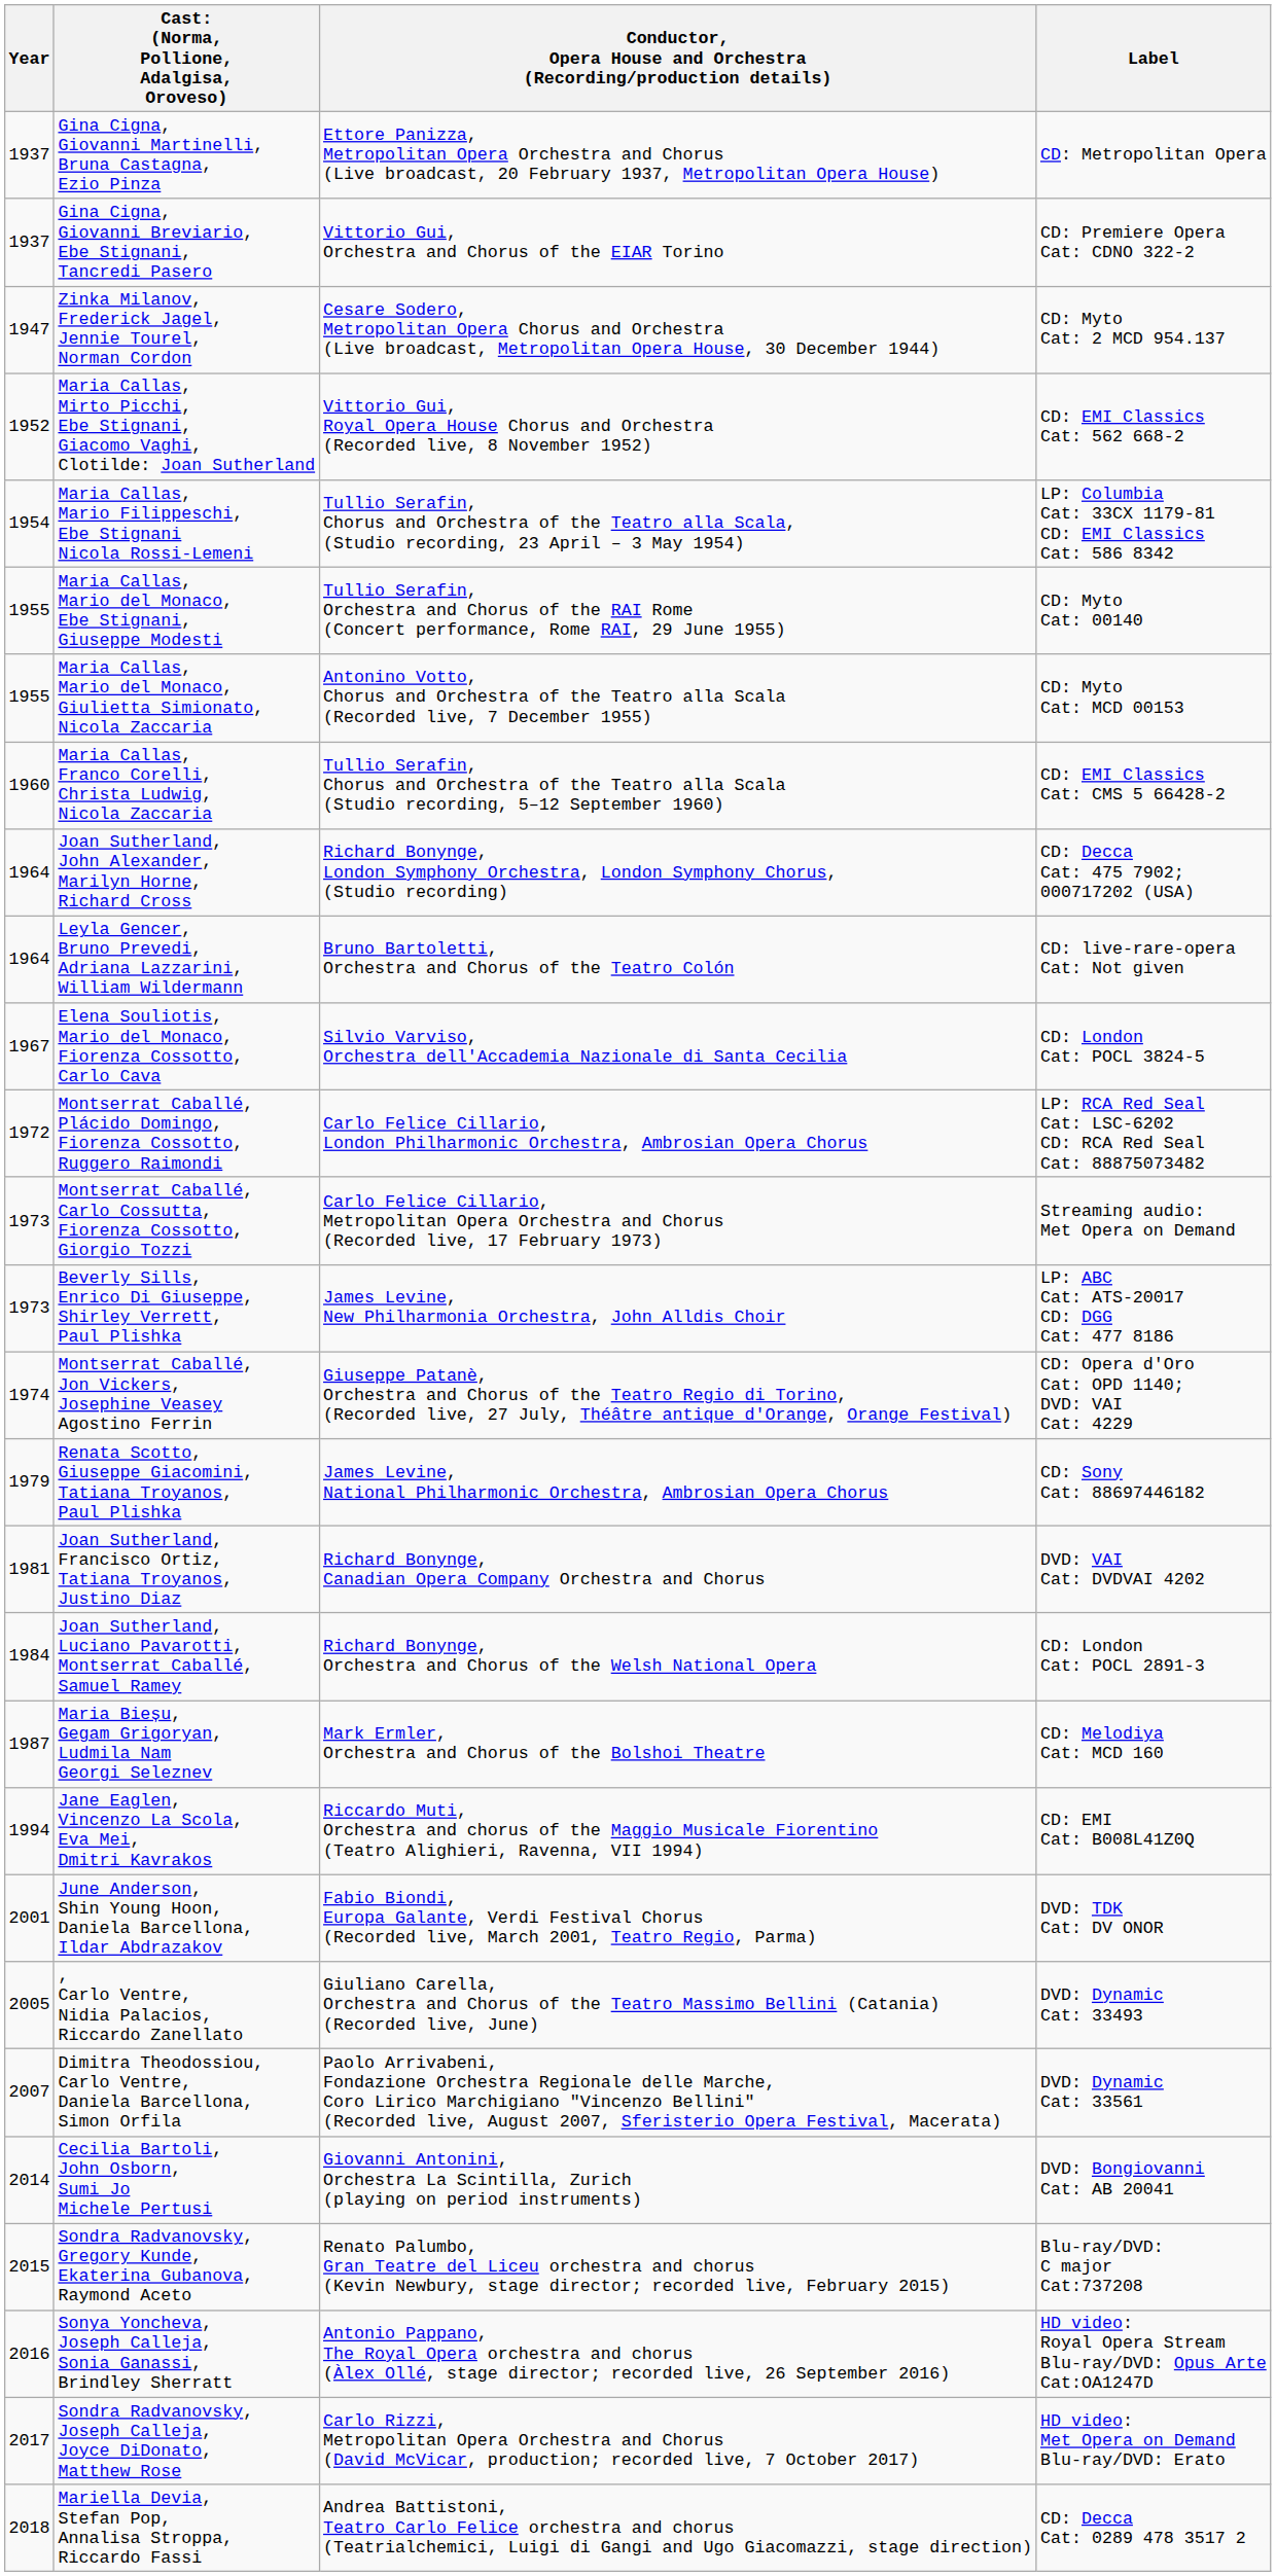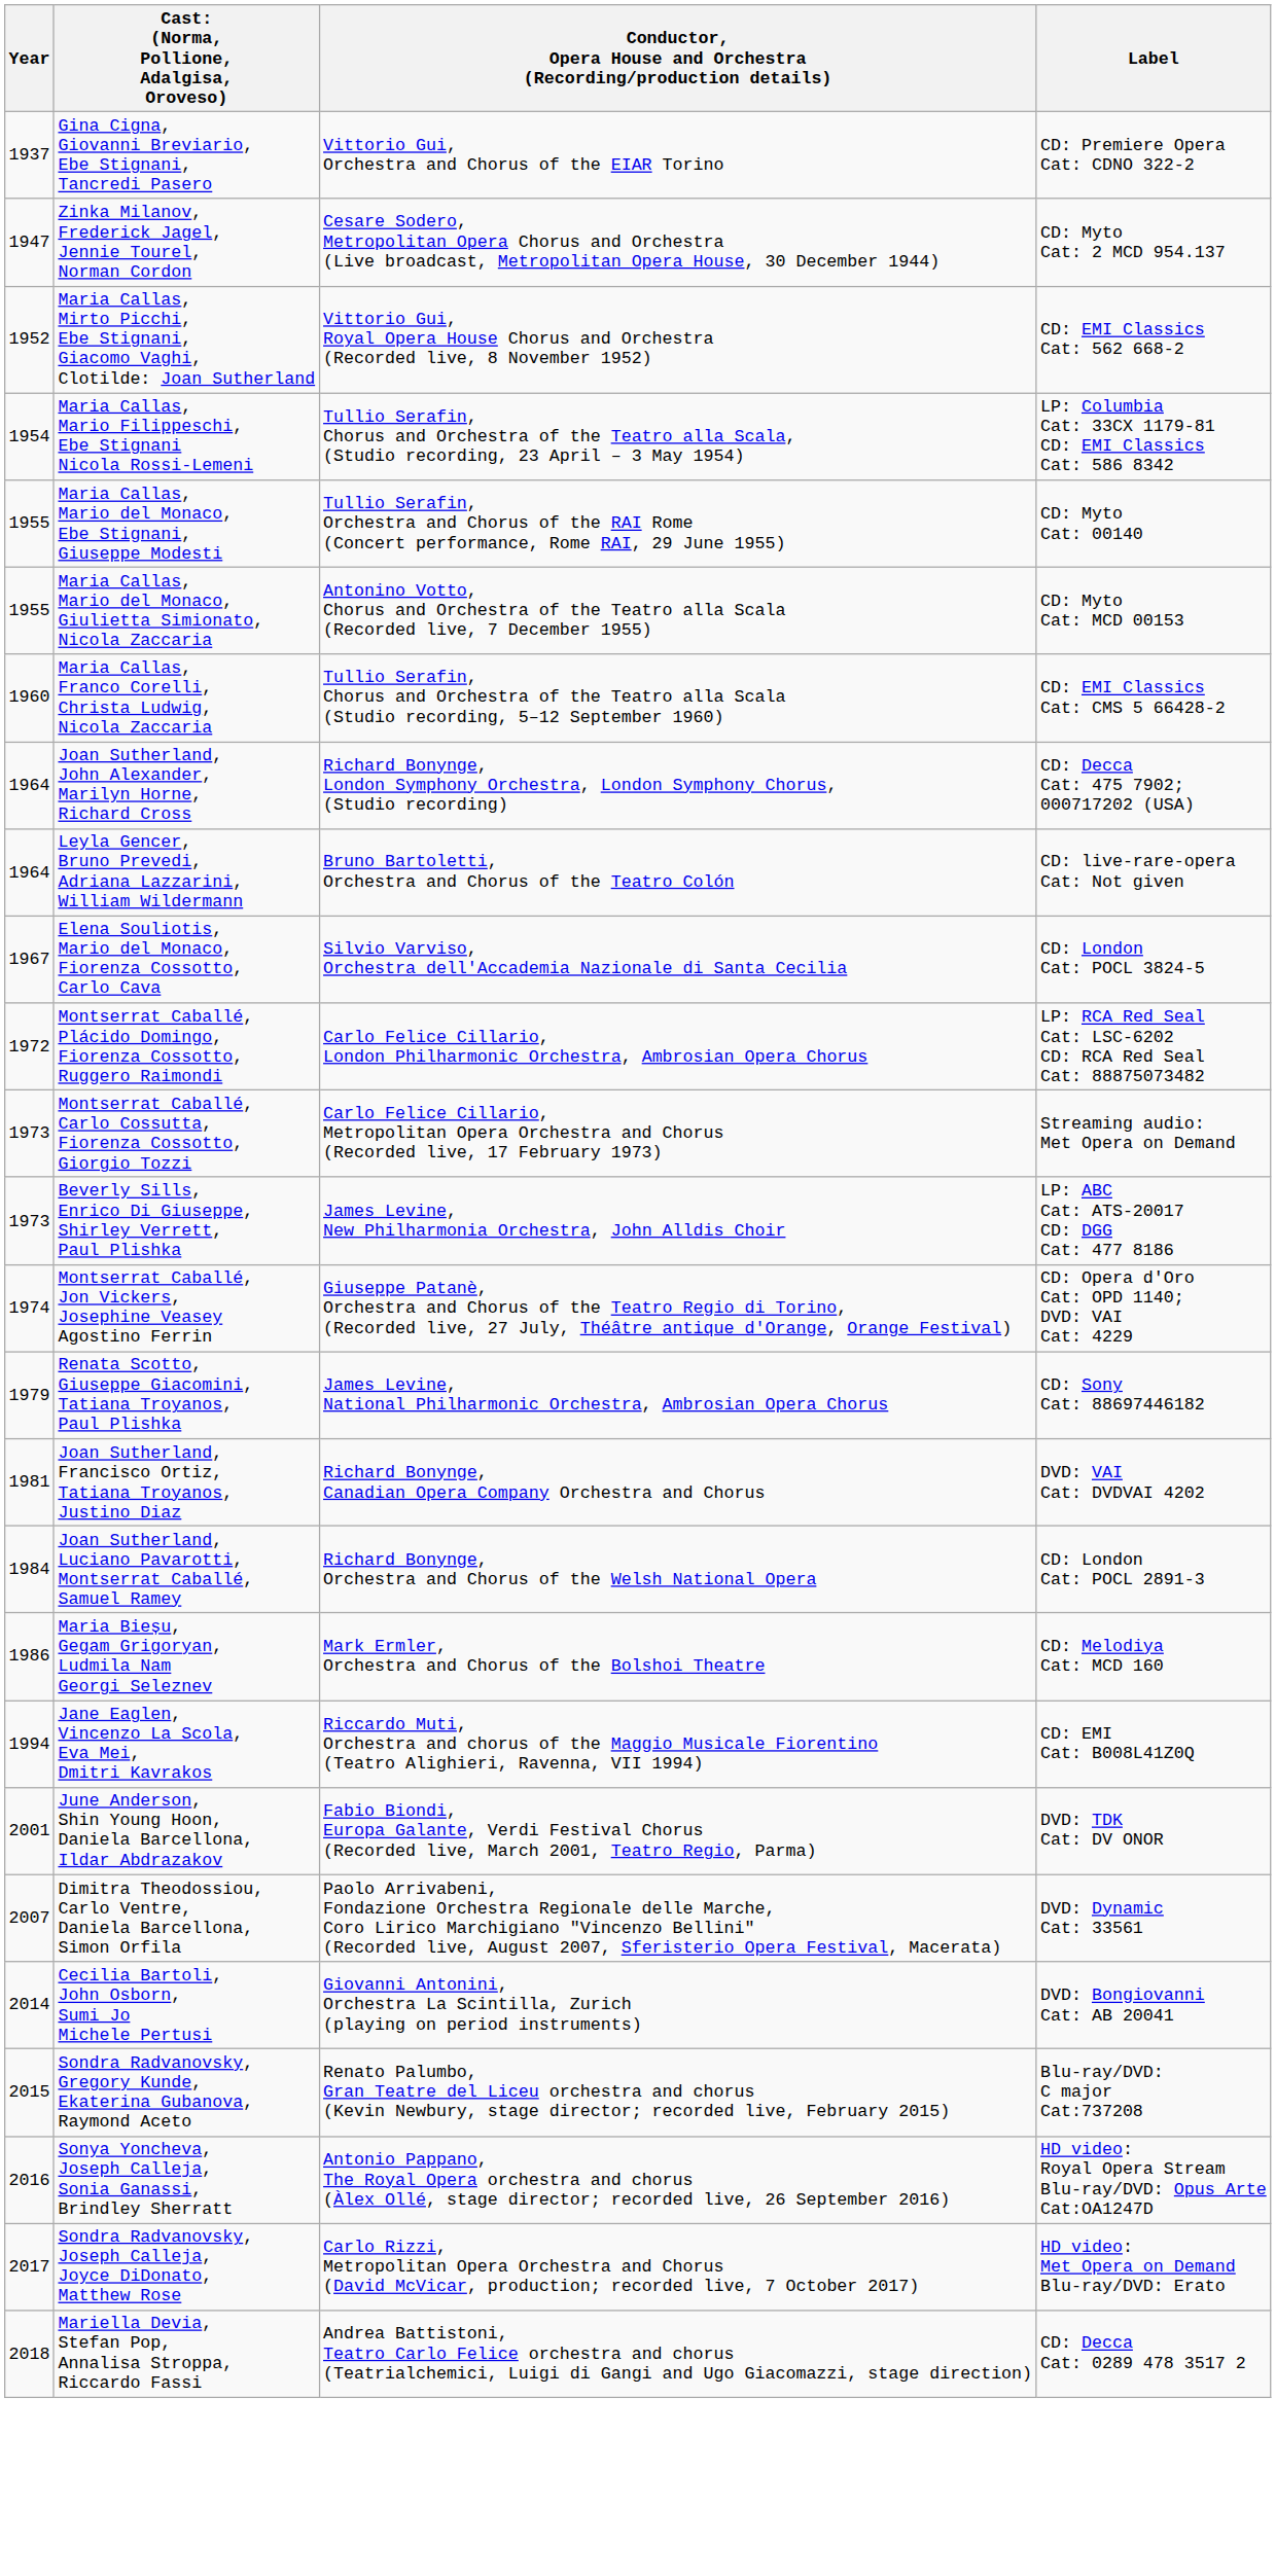- row: 1937 | Gina Cigna, Giovanni Martinelli, Bruna Castagna, Ezio Pinza | Ettore Panizza, Metropolitan Opera Orchestra and Chorus (Live broadcast, 20 February 1937, Metropolitan Opera House) | CD: Metropolitan Opera
Maria Bieșu, Gegam Grigoryan, Ludmila Nam Georgi Seleznev | Year: 1987 -> 1986
- row: 2005 | , Carlo Ventre, Nidia Palacios, Riccardo Zanellato | Giuliano Carella, Orchestra and Chorus of the Teatro Massimo Bellini (Catania) (Recorded live, June) | DVD: Dynamic Cat: 33493
